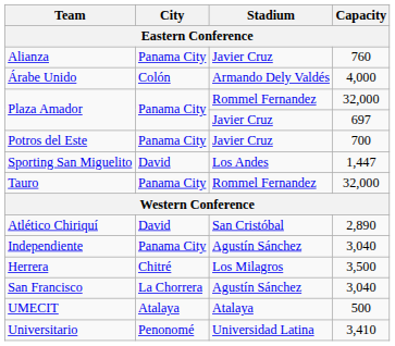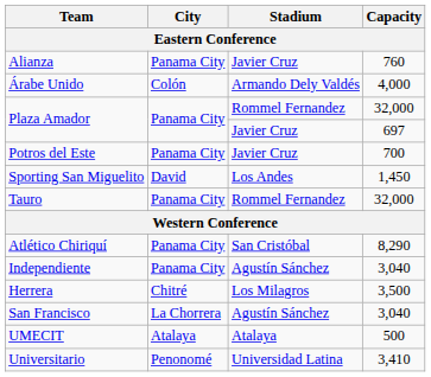Sporting San Miguelito | Capacity: 1,447 -> 1,450
Atlético Chiriquí | City: David -> Panama City
Atlético Chiriquí | Capacity: 2,890 -> 8,290
